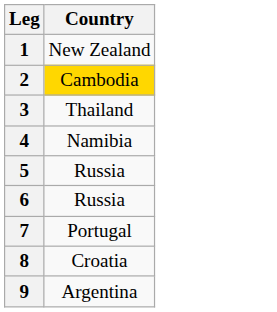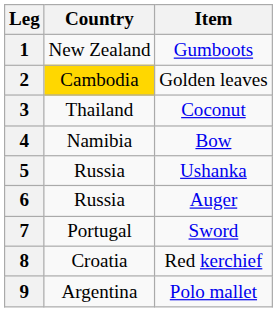+ column: Item | Gumboots | Golden leaves | Coconut | Bow | Ushanka | Auger | Sword | Red kerchief | Polo mallet
